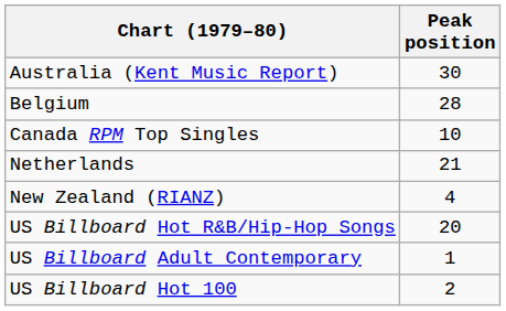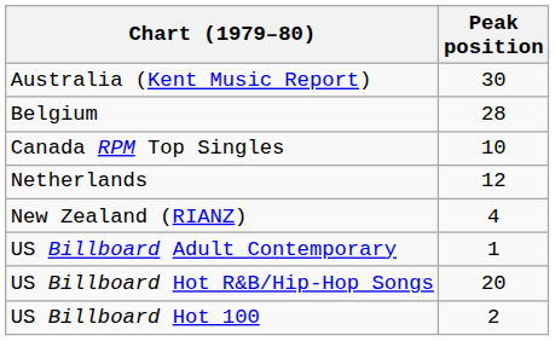Netherlands | Peak position: 21 -> 12
rows swapped: US Billboard Adult Contemporary <-> US Billboard Hot R&B/Hip-Hop Songs
